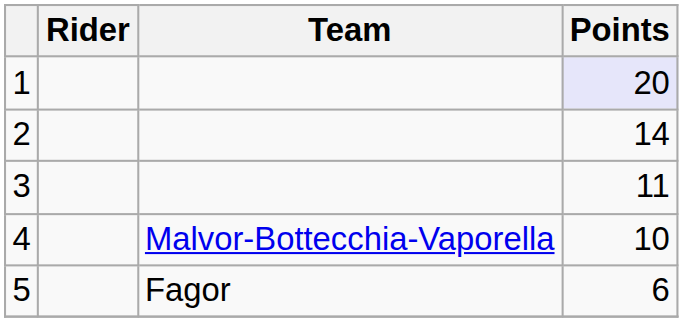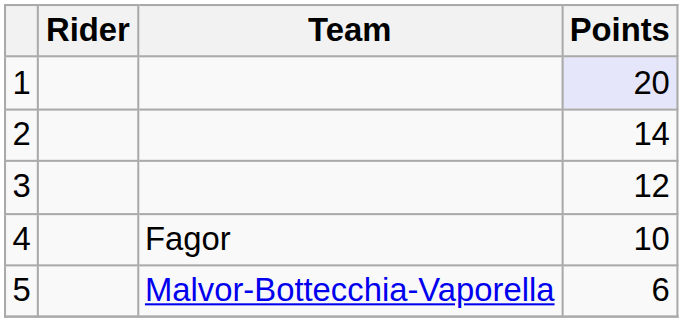3 | Points: 11 -> 12
4 | Team: Malvor-Bottecchia-Vaporella -> Fagor
5 | Team: Fagor -> Malvor-Bottecchia-Vaporella
